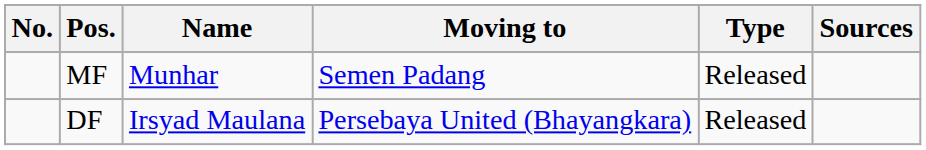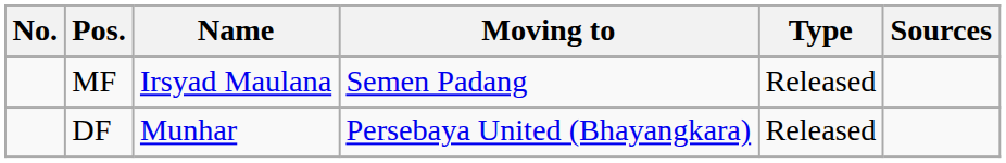MF | Name: Munhar -> Irsyad Maulana
DF | Name: Irsyad Maulana -> Munhar
